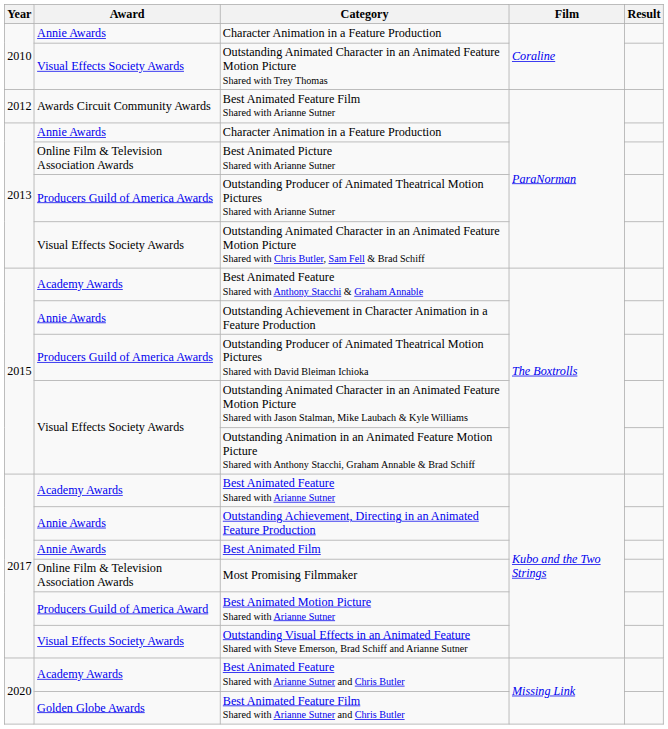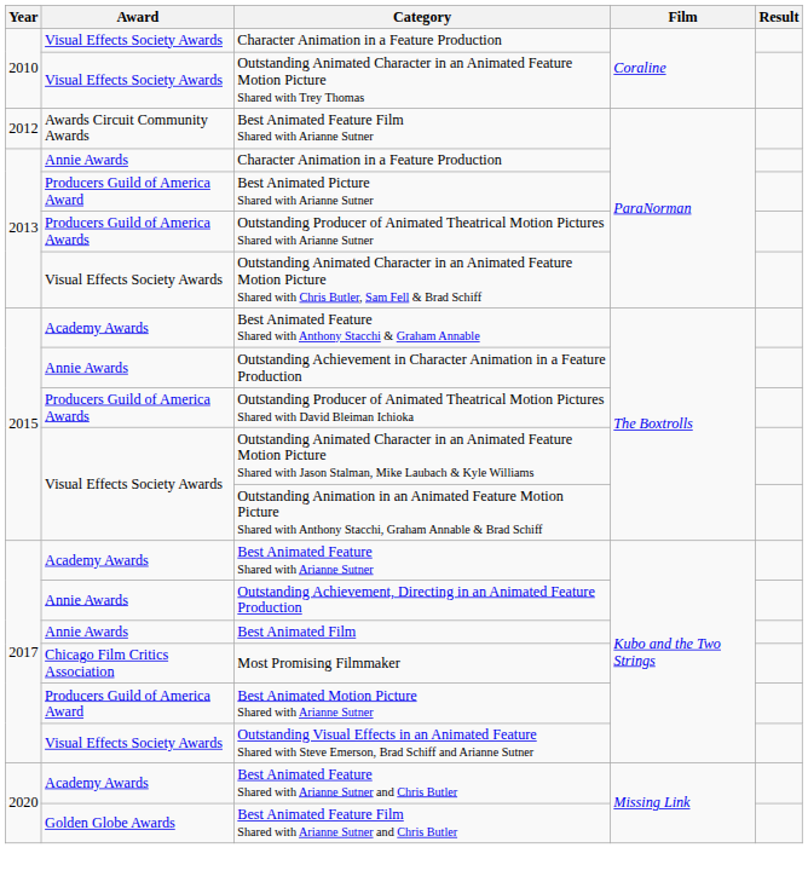2010 / Character Animation in a Feature Production | Award: Annie Awards -> Visual Effects Society Awards
Best Animated Picture Shared with Arianne Sutner | Award: Online Film & Television Association Awards -> Producers Guild of America Award
Most Promising Filmmaker | Award: Online Film & Television Association Awards -> Chicago Film Critics Association
